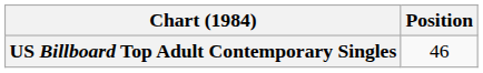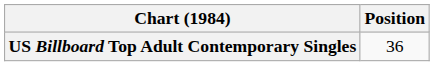US Billboard Top Adult Contemporary Singles | Position: 46 -> 36
